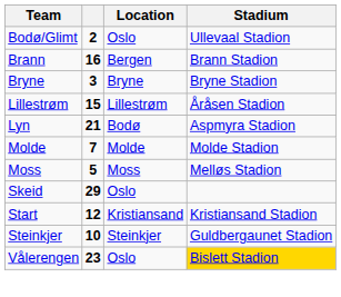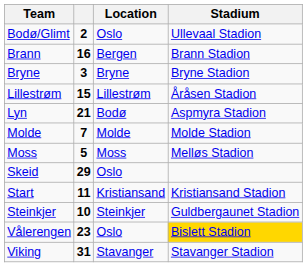Start | column 2: 12 -> 11
+ row: Viking | 31 | Stavanger | Stavanger Stadion
